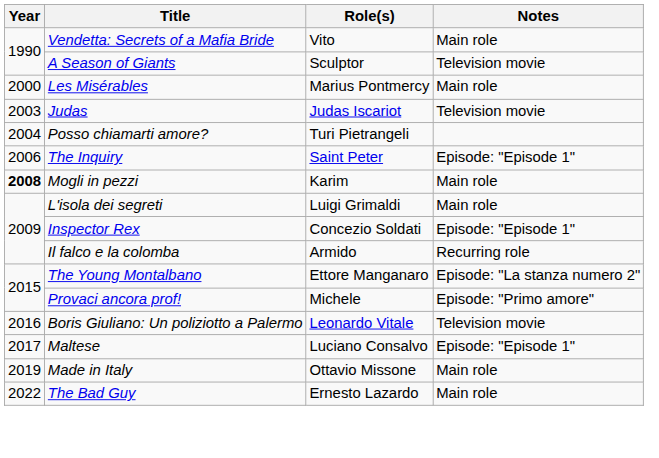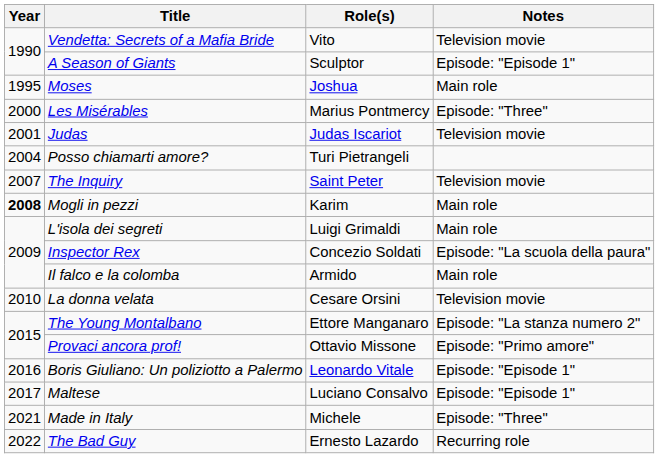Vendetta: Secrets of a Mafia Bride | Notes: Main role -> Television movie
A Season of Giants | Notes: Television movie -> Episode: "Episode 1"
+ row: 1995 | Moses | Joshua | Main role
Les Misérables | Notes: Main role -> Episode: "Three"
Judas | Year: 2003 -> 2001
The Inquiry | Year: 2006 -> 2007
The Inquiry | Notes: Episode: "Episode 1" -> Television movie
Inspector Rex | Notes: Episode: "Episode 1" -> Episode: "La scuola della paura"
Il falco e la colomba | Notes: Recurring role -> Main role
+ row: 2010 | La donna velata | Cesare Orsini | Television movie
Provaci ancora prof! | Role(s): Michele -> Ottavio Missone
Boris Giuliano: Un poliziotto a Palermo | Notes: Television movie -> Episode: "Episode 1"
Made in Italy | Year: 2019 -> 2021
Made in Italy | Role(s): Ottavio Missone -> Michele
Made in Italy | Notes: Main role -> Episode: "Three"
The Bad Guy | Notes: Main role -> Recurring role
